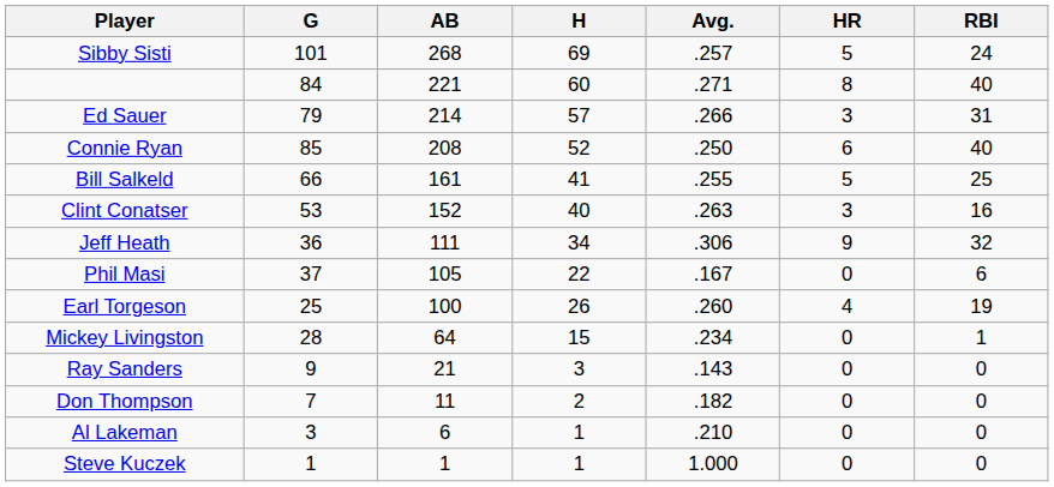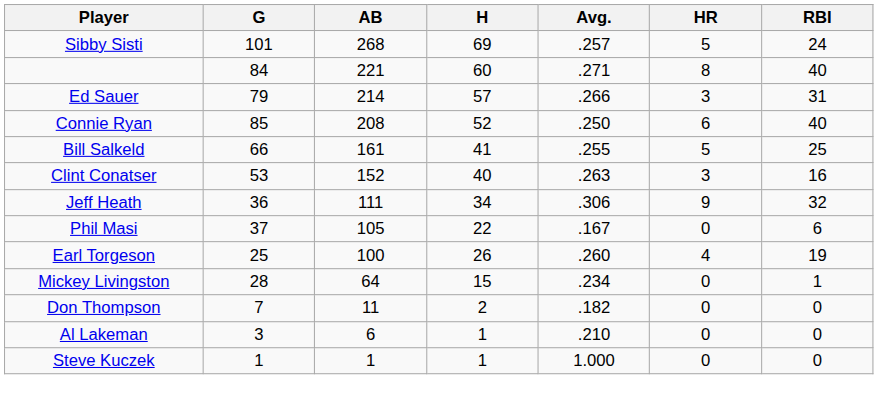- row: Ray Sanders | 9 | 21 | 3 | .143 | 0 | 0
